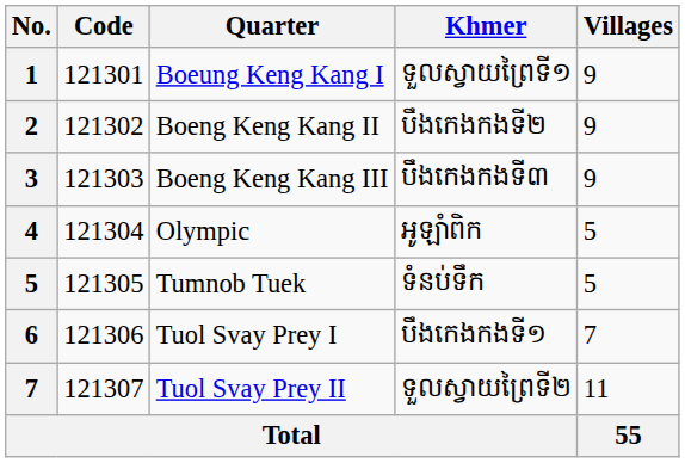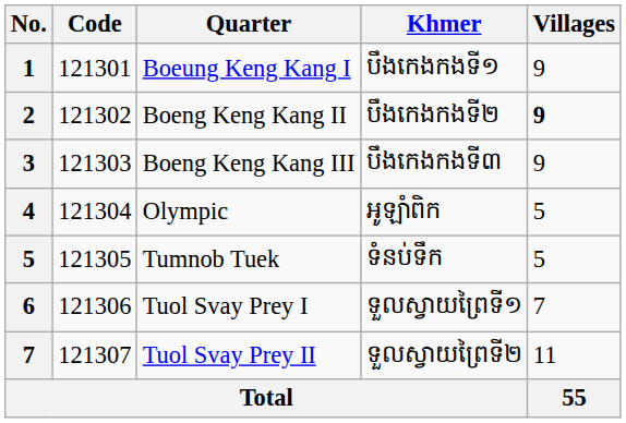Boeung Keng Kang I | Khmer: ទួលស្វាយព្រៃទី១ -> បឹងកេងកងទី១
Boeng Keng Kang II | Villages: normal -> bold
Tuol Svay Prey I | Khmer: បឹងកេងកងទី១ -> ទួលស្វាយព្រៃទី១
